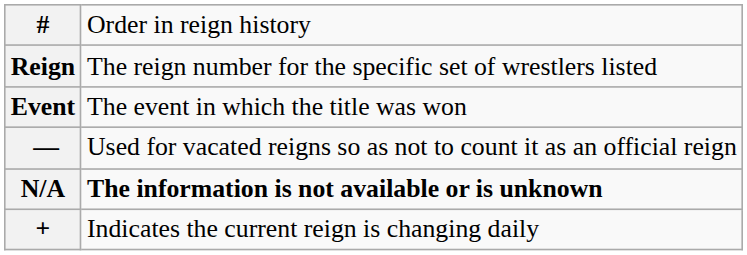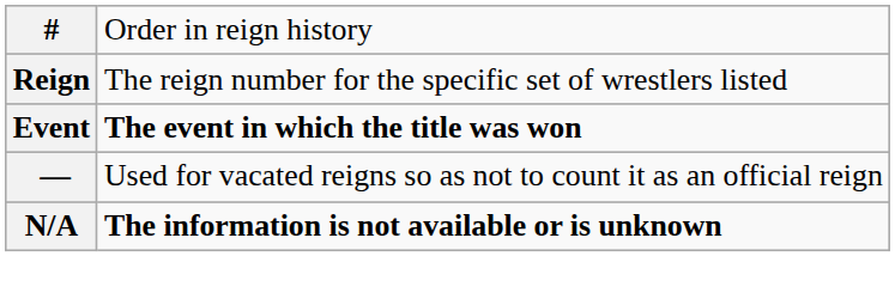Event | column 2: normal -> bold
- row: + | Indicates the current reign is changing daily
